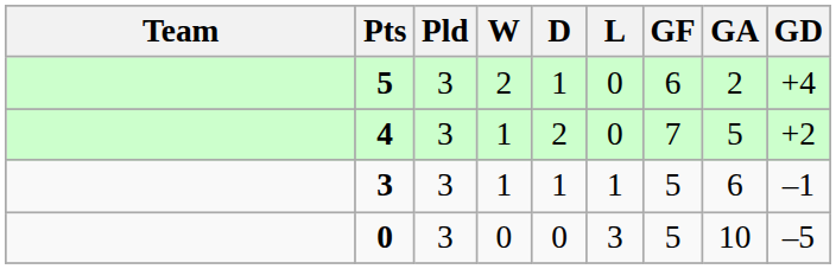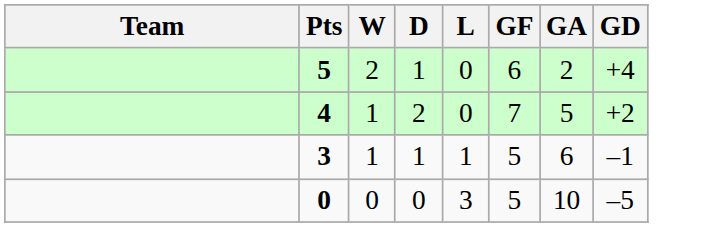- column: Pld | 3 | 3 | 3 | 3
